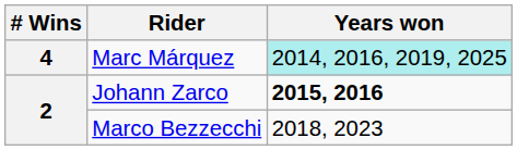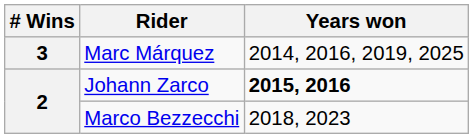Marc Márquez | # Wins: 4 -> 3
Marc Márquez | Years won: paleturquoise background -> no background
